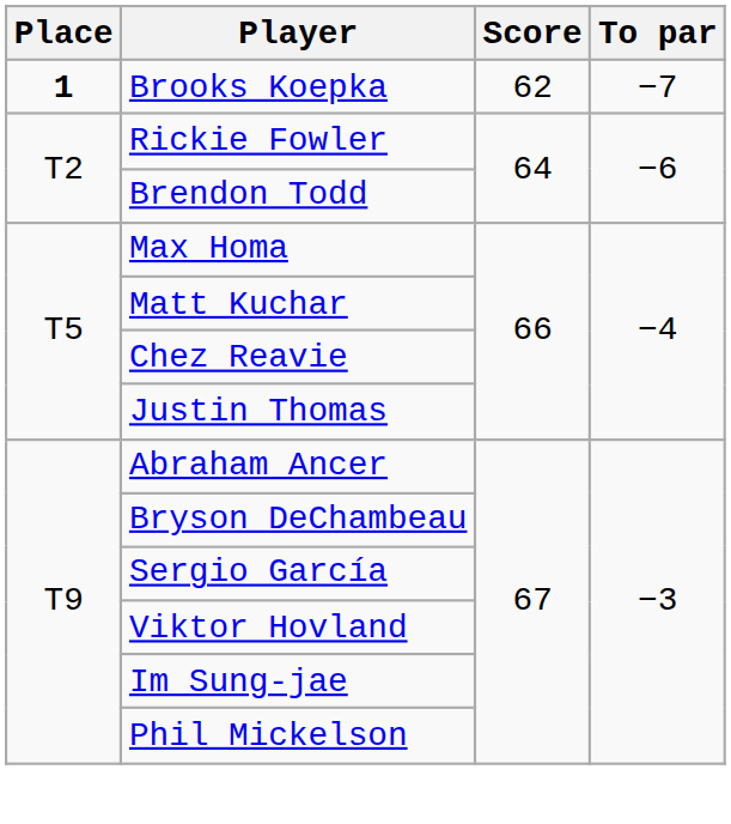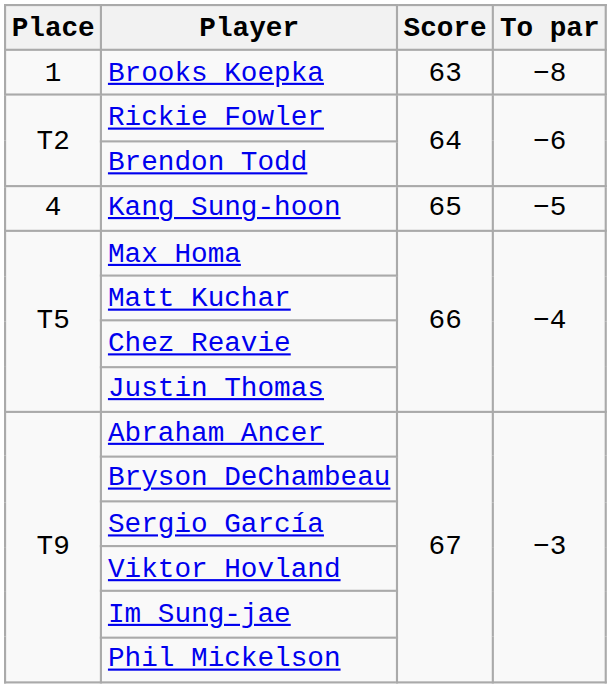Brooks Koepka | Place: bold -> normal
Brooks Koepka | Score: 62 -> 63
Brooks Koepka | To par: −7 -> −8
+ row: 4 | Kang Sung-hoon | 65 | −5
